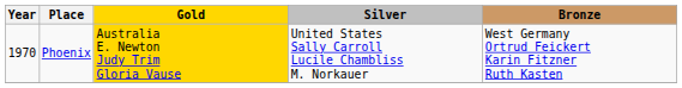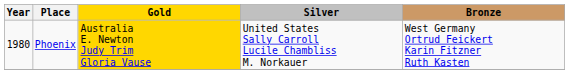Phoenix | Year: 1970 -> 1980
